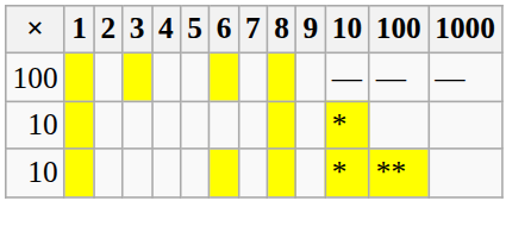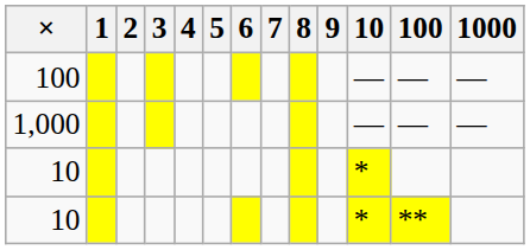+ row: 1,000 | — | — | —
